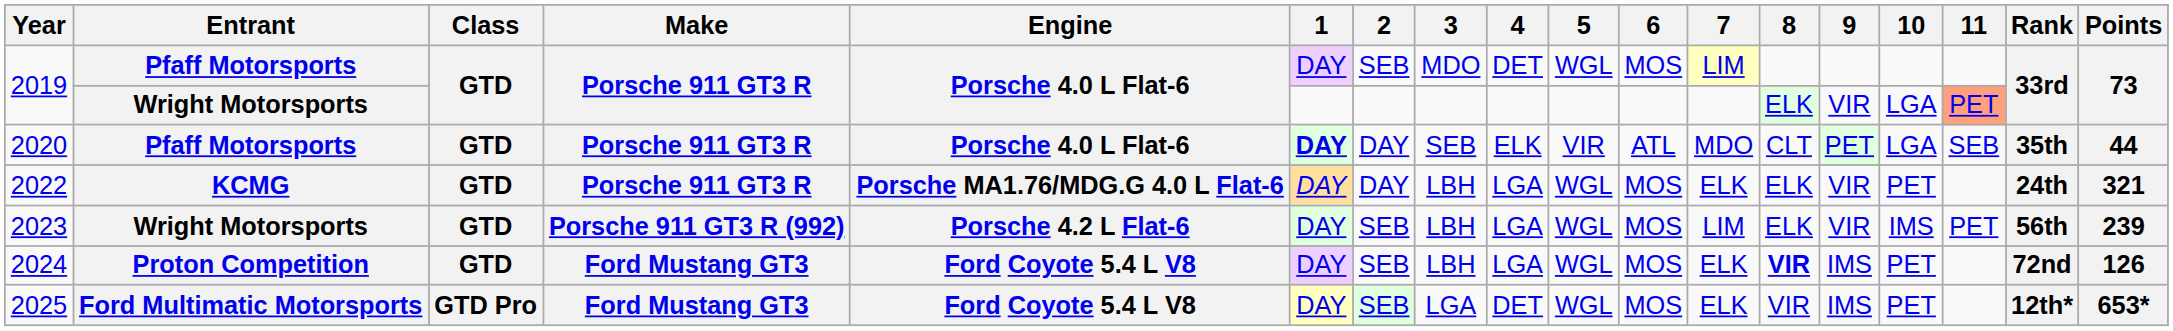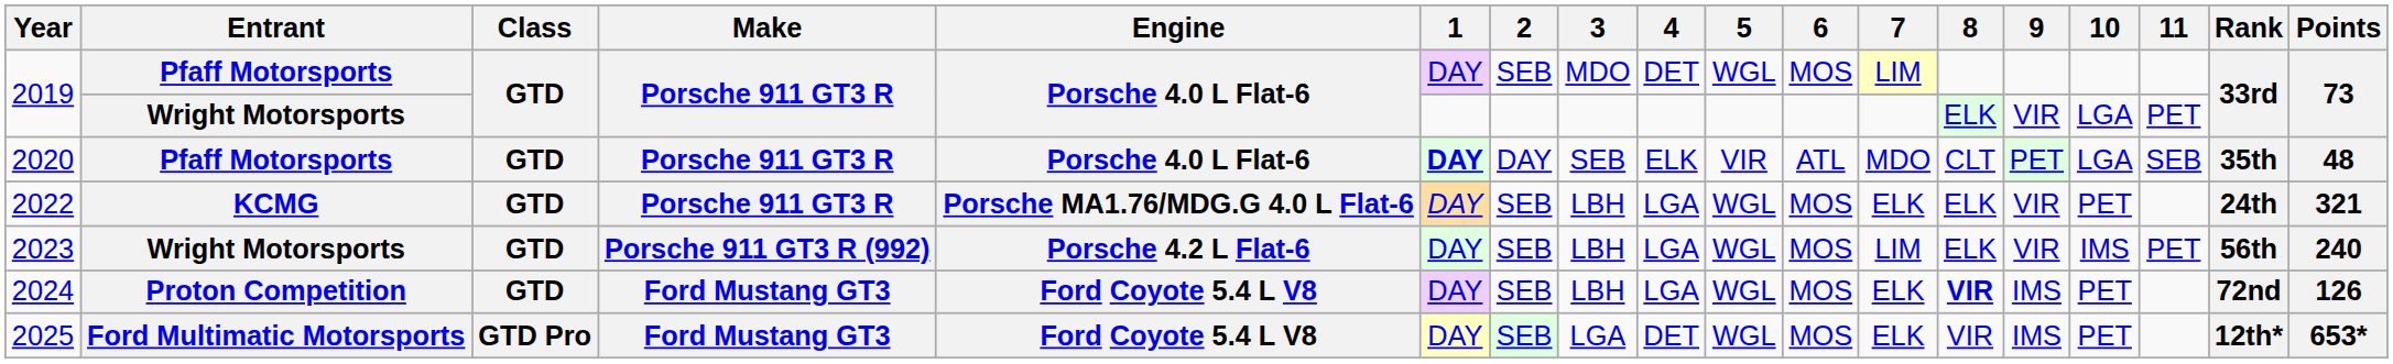2019 / Wright Motorsports | 11: lightsalmon background -> no background
2020 | Points: 44 -> 48
2022 | 2: DAY -> SEB
2023 | Points: 239 -> 240
